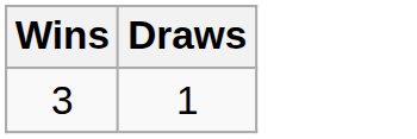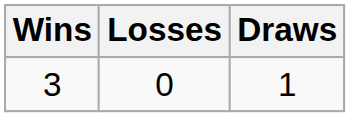+ column: Losses | 0
